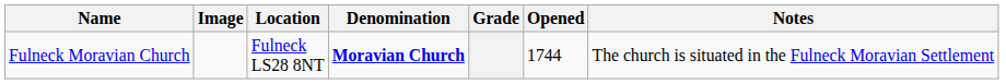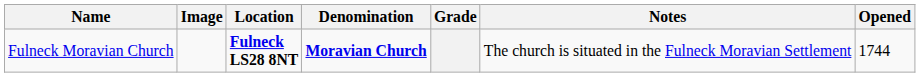columns swapped: Opened <-> Notes
Fulneck Moravian Church | Location: normal -> bold
